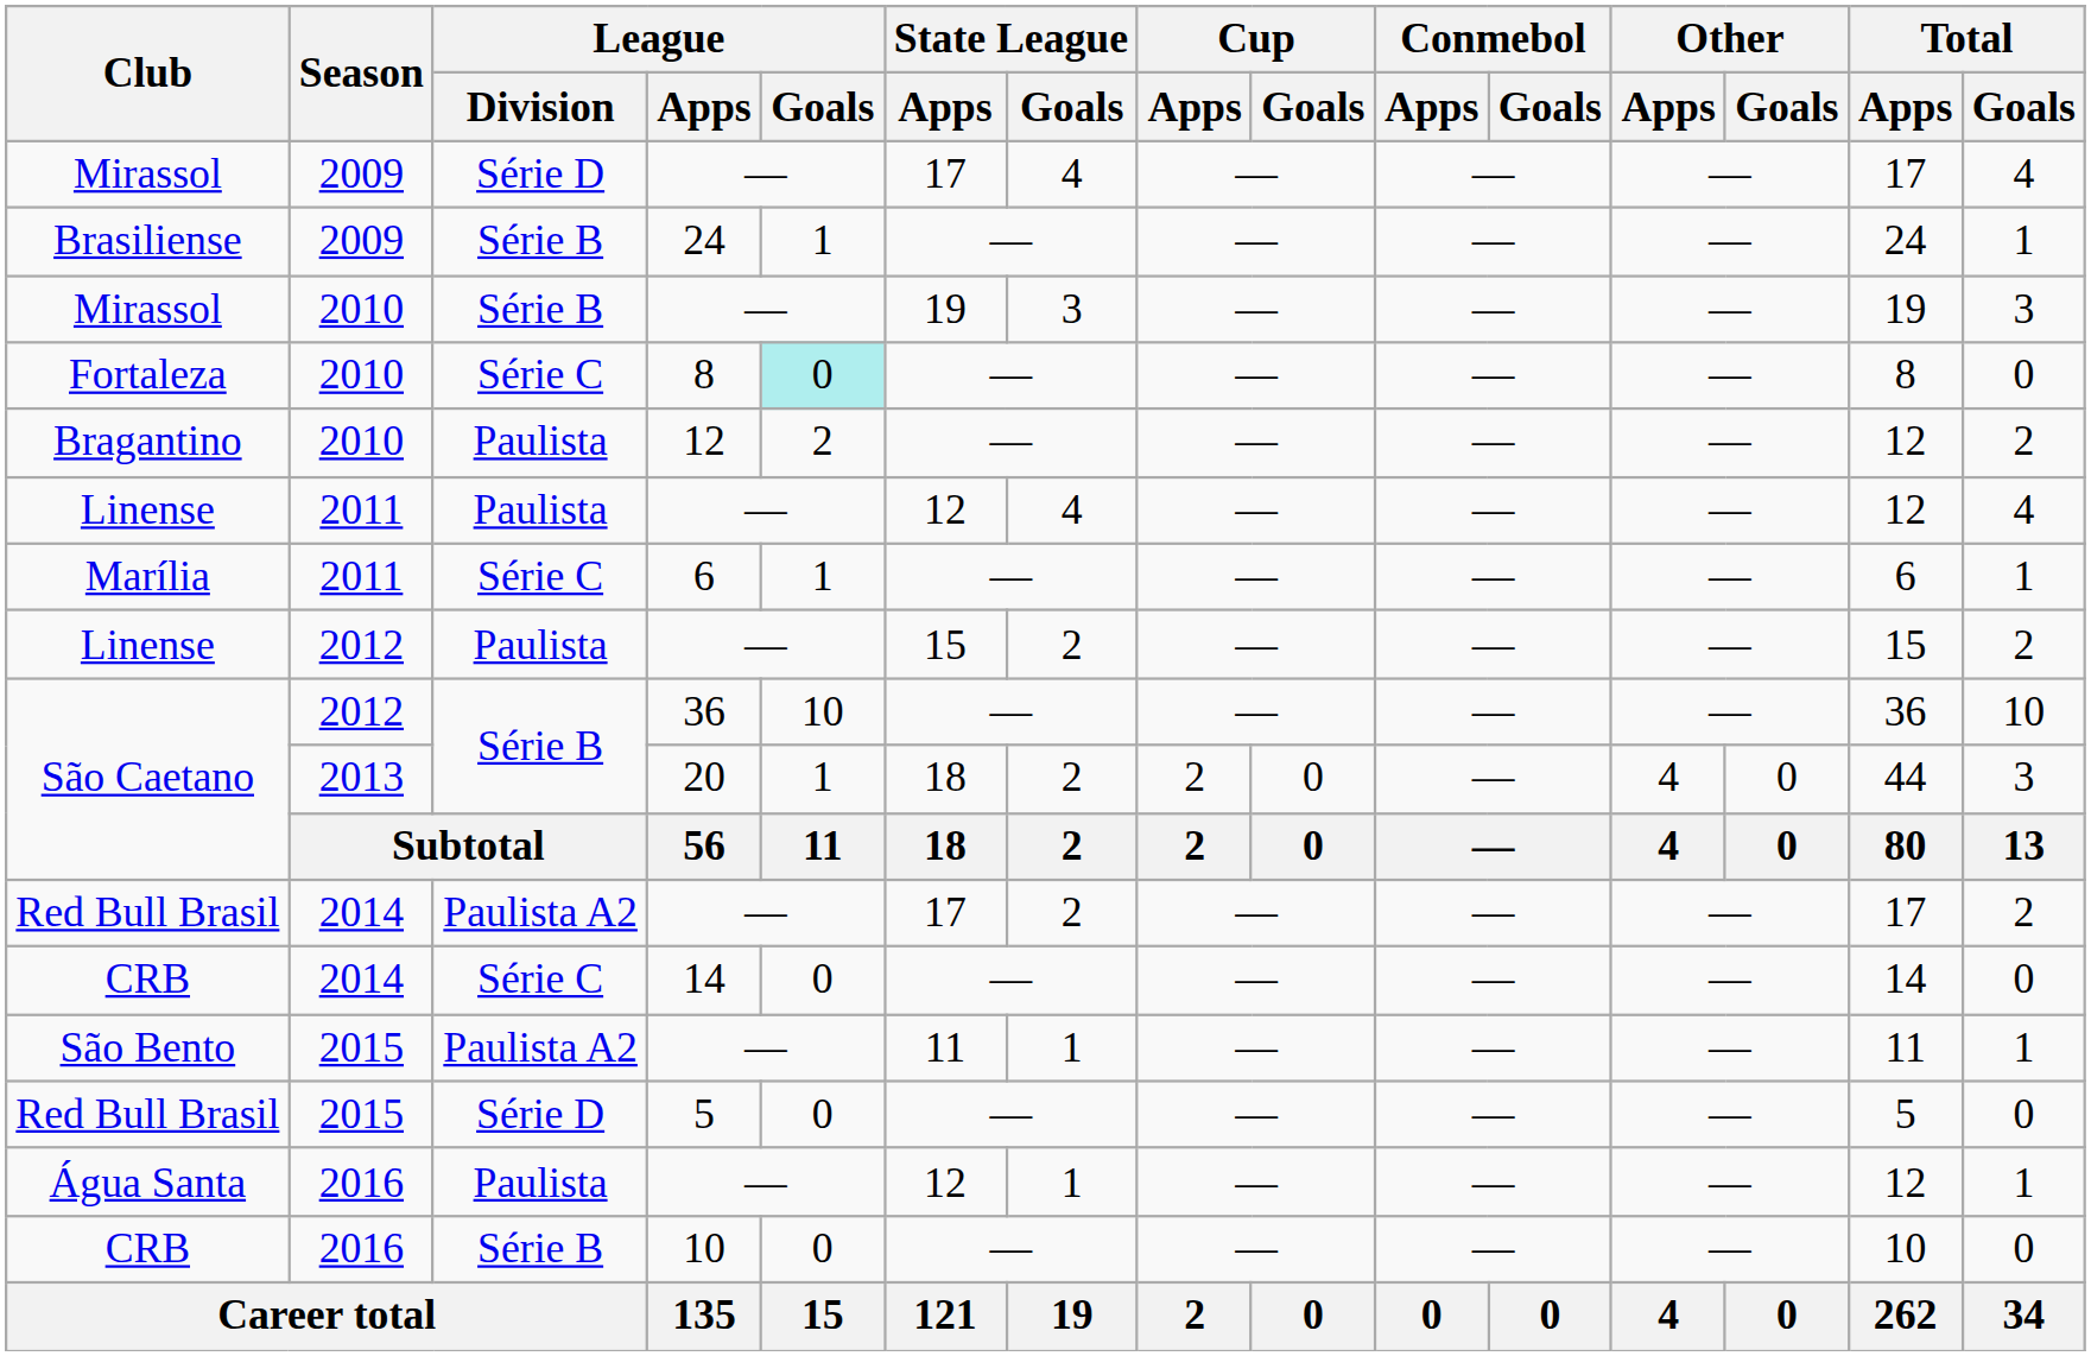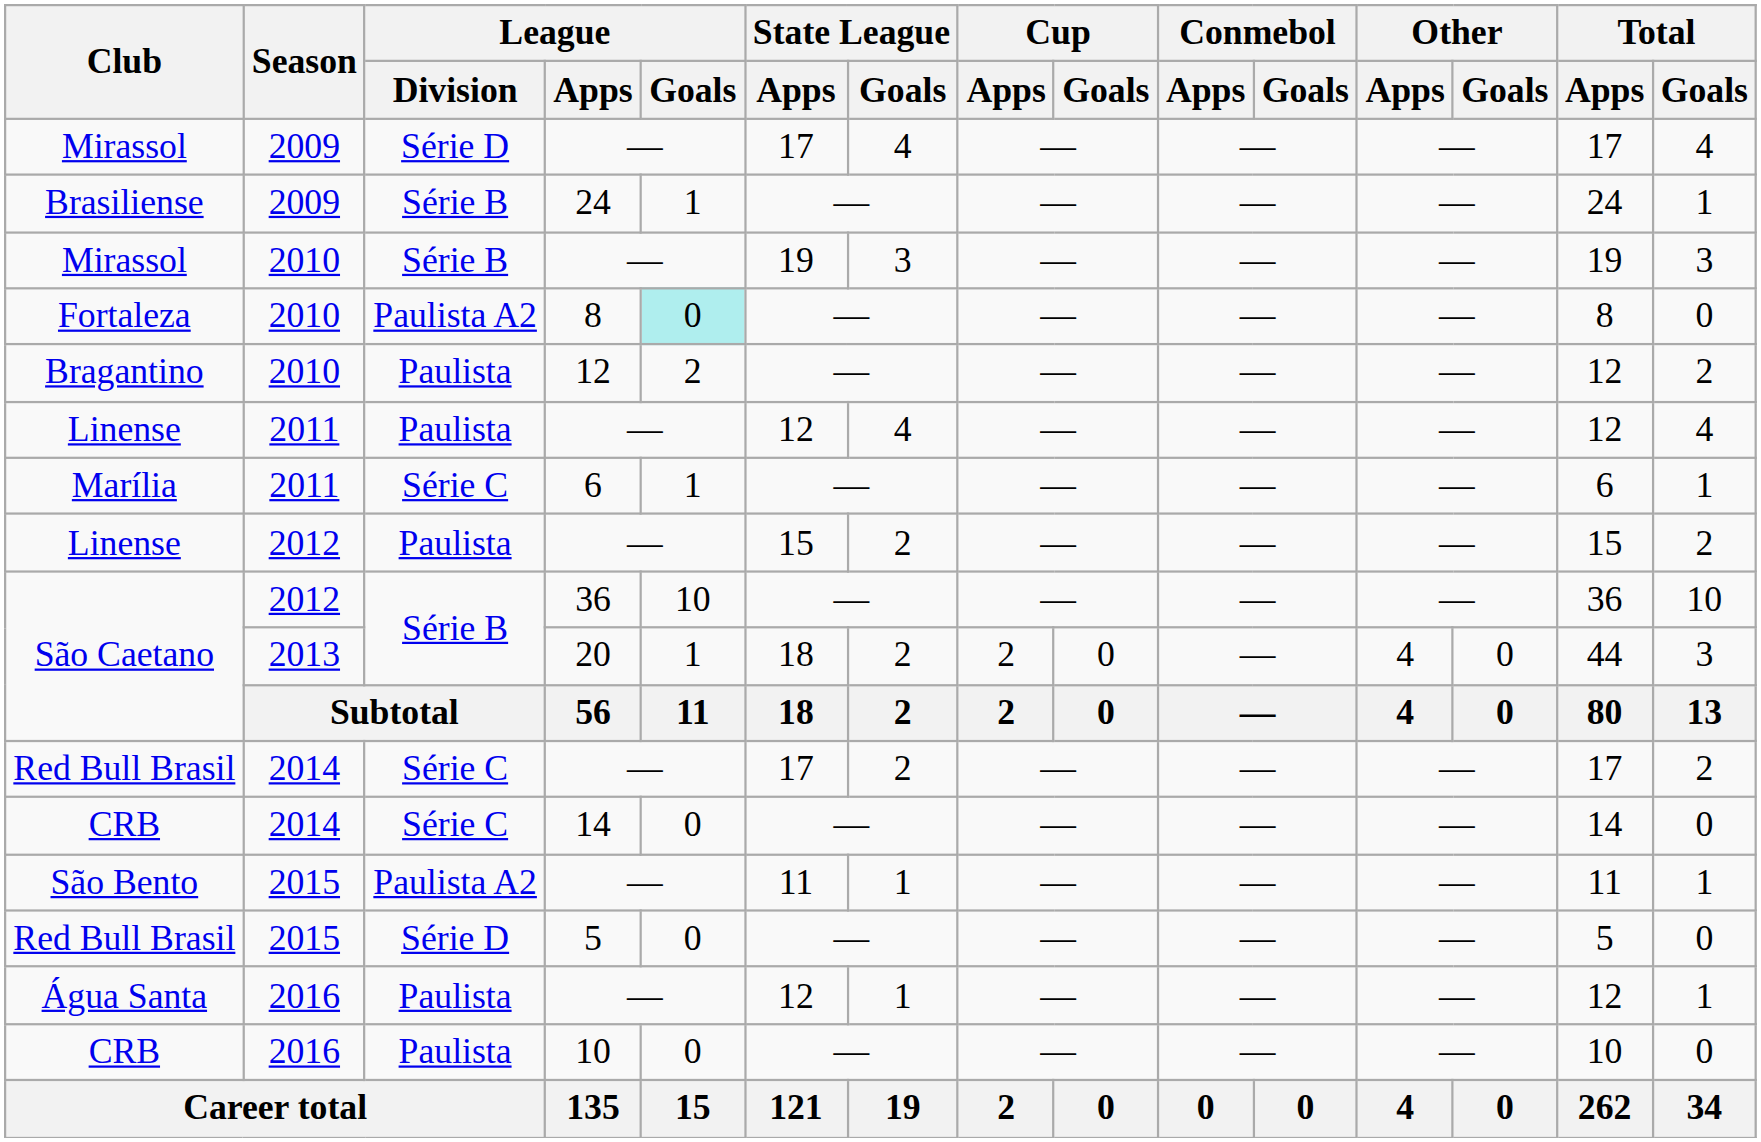Fortaleza | League / Division: Série C -> Paulista A2
Red Bull Brasil / 2014 | League / Division: Paulista A2 -> Série C
CRB / 2016 | League / Division: Série B -> Paulista
